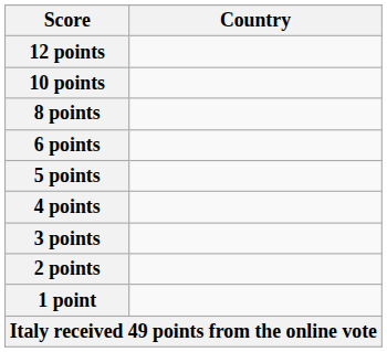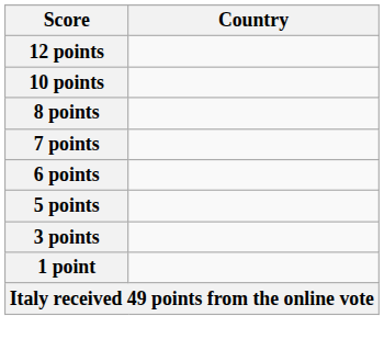+ row: 7 points
- row: 4 points
- row: 2 points
